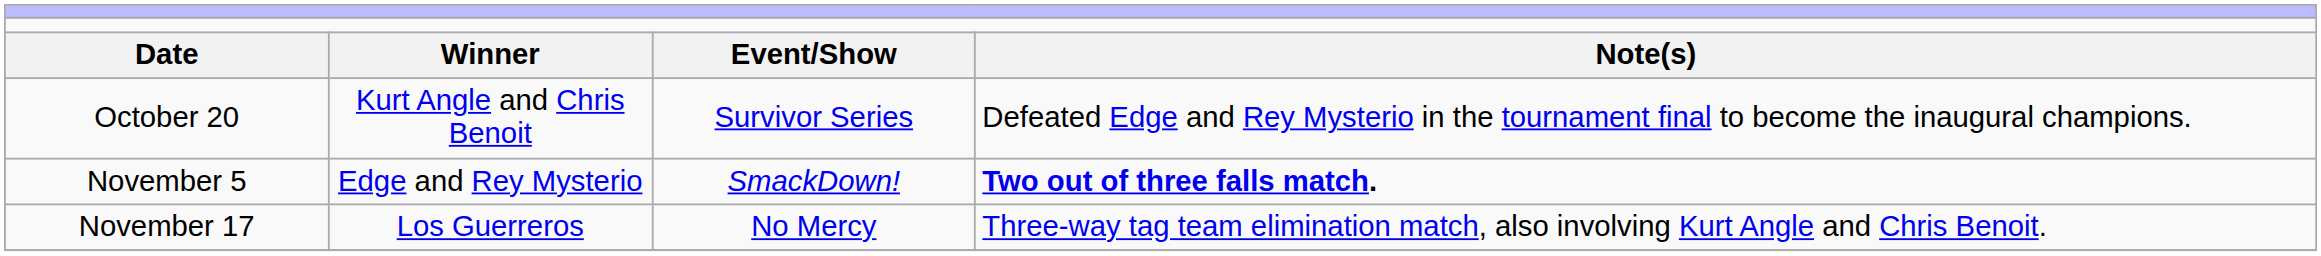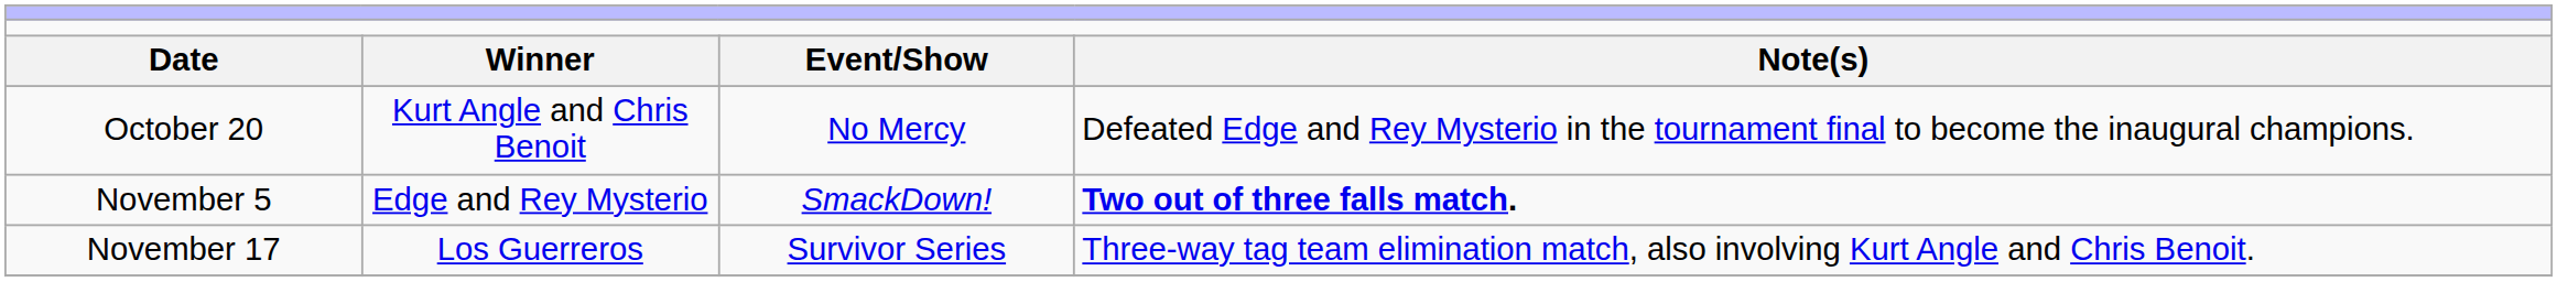October 20 | column 3: Survivor Series -> No Mercy
November 17 | column 3: No Mercy -> Survivor Series
